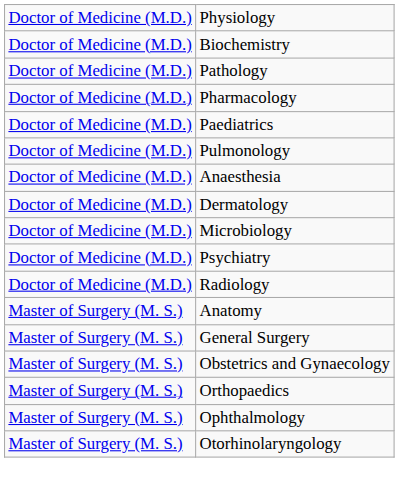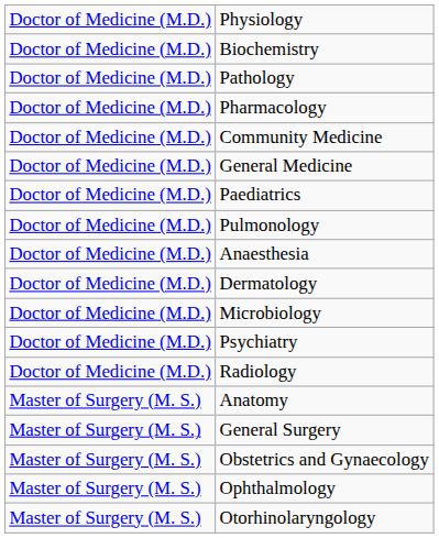+ row: Doctor of Medicine (M.D.) | Community Medicine
+ row: Doctor of Medicine (M.D.) | General Medicine
- row: Master of Surgery (M. S.) | Orthopaedics
